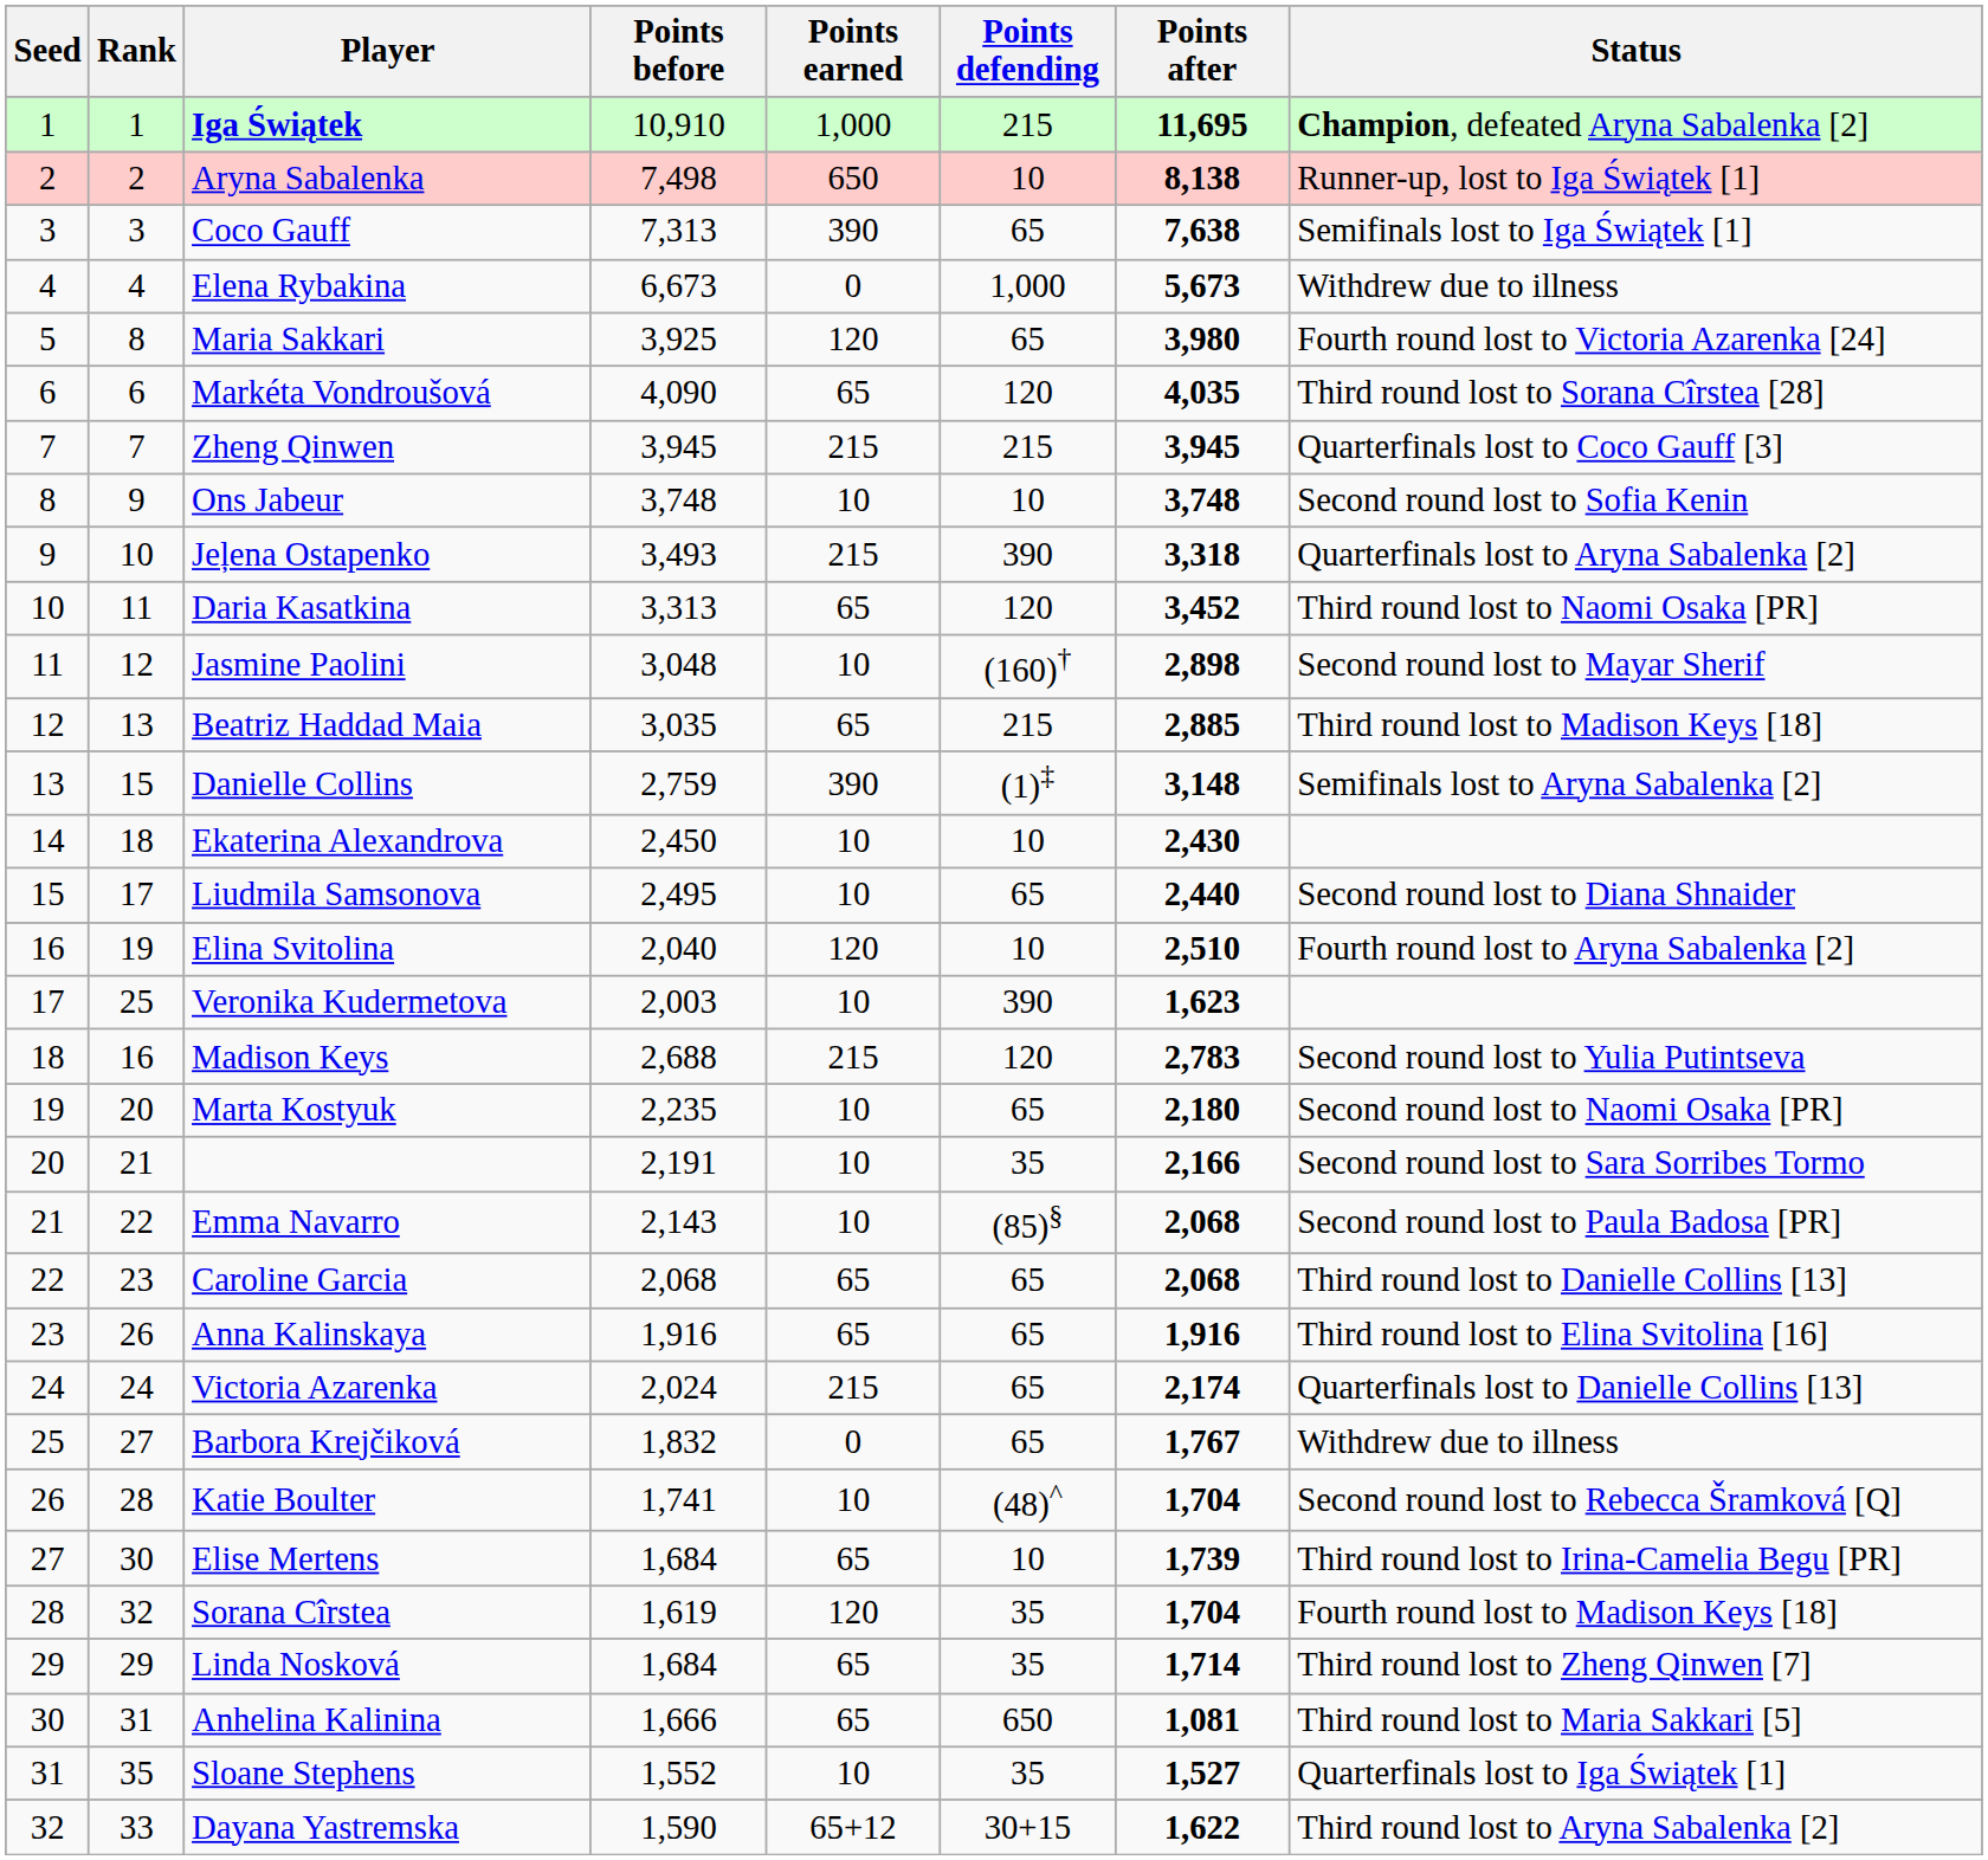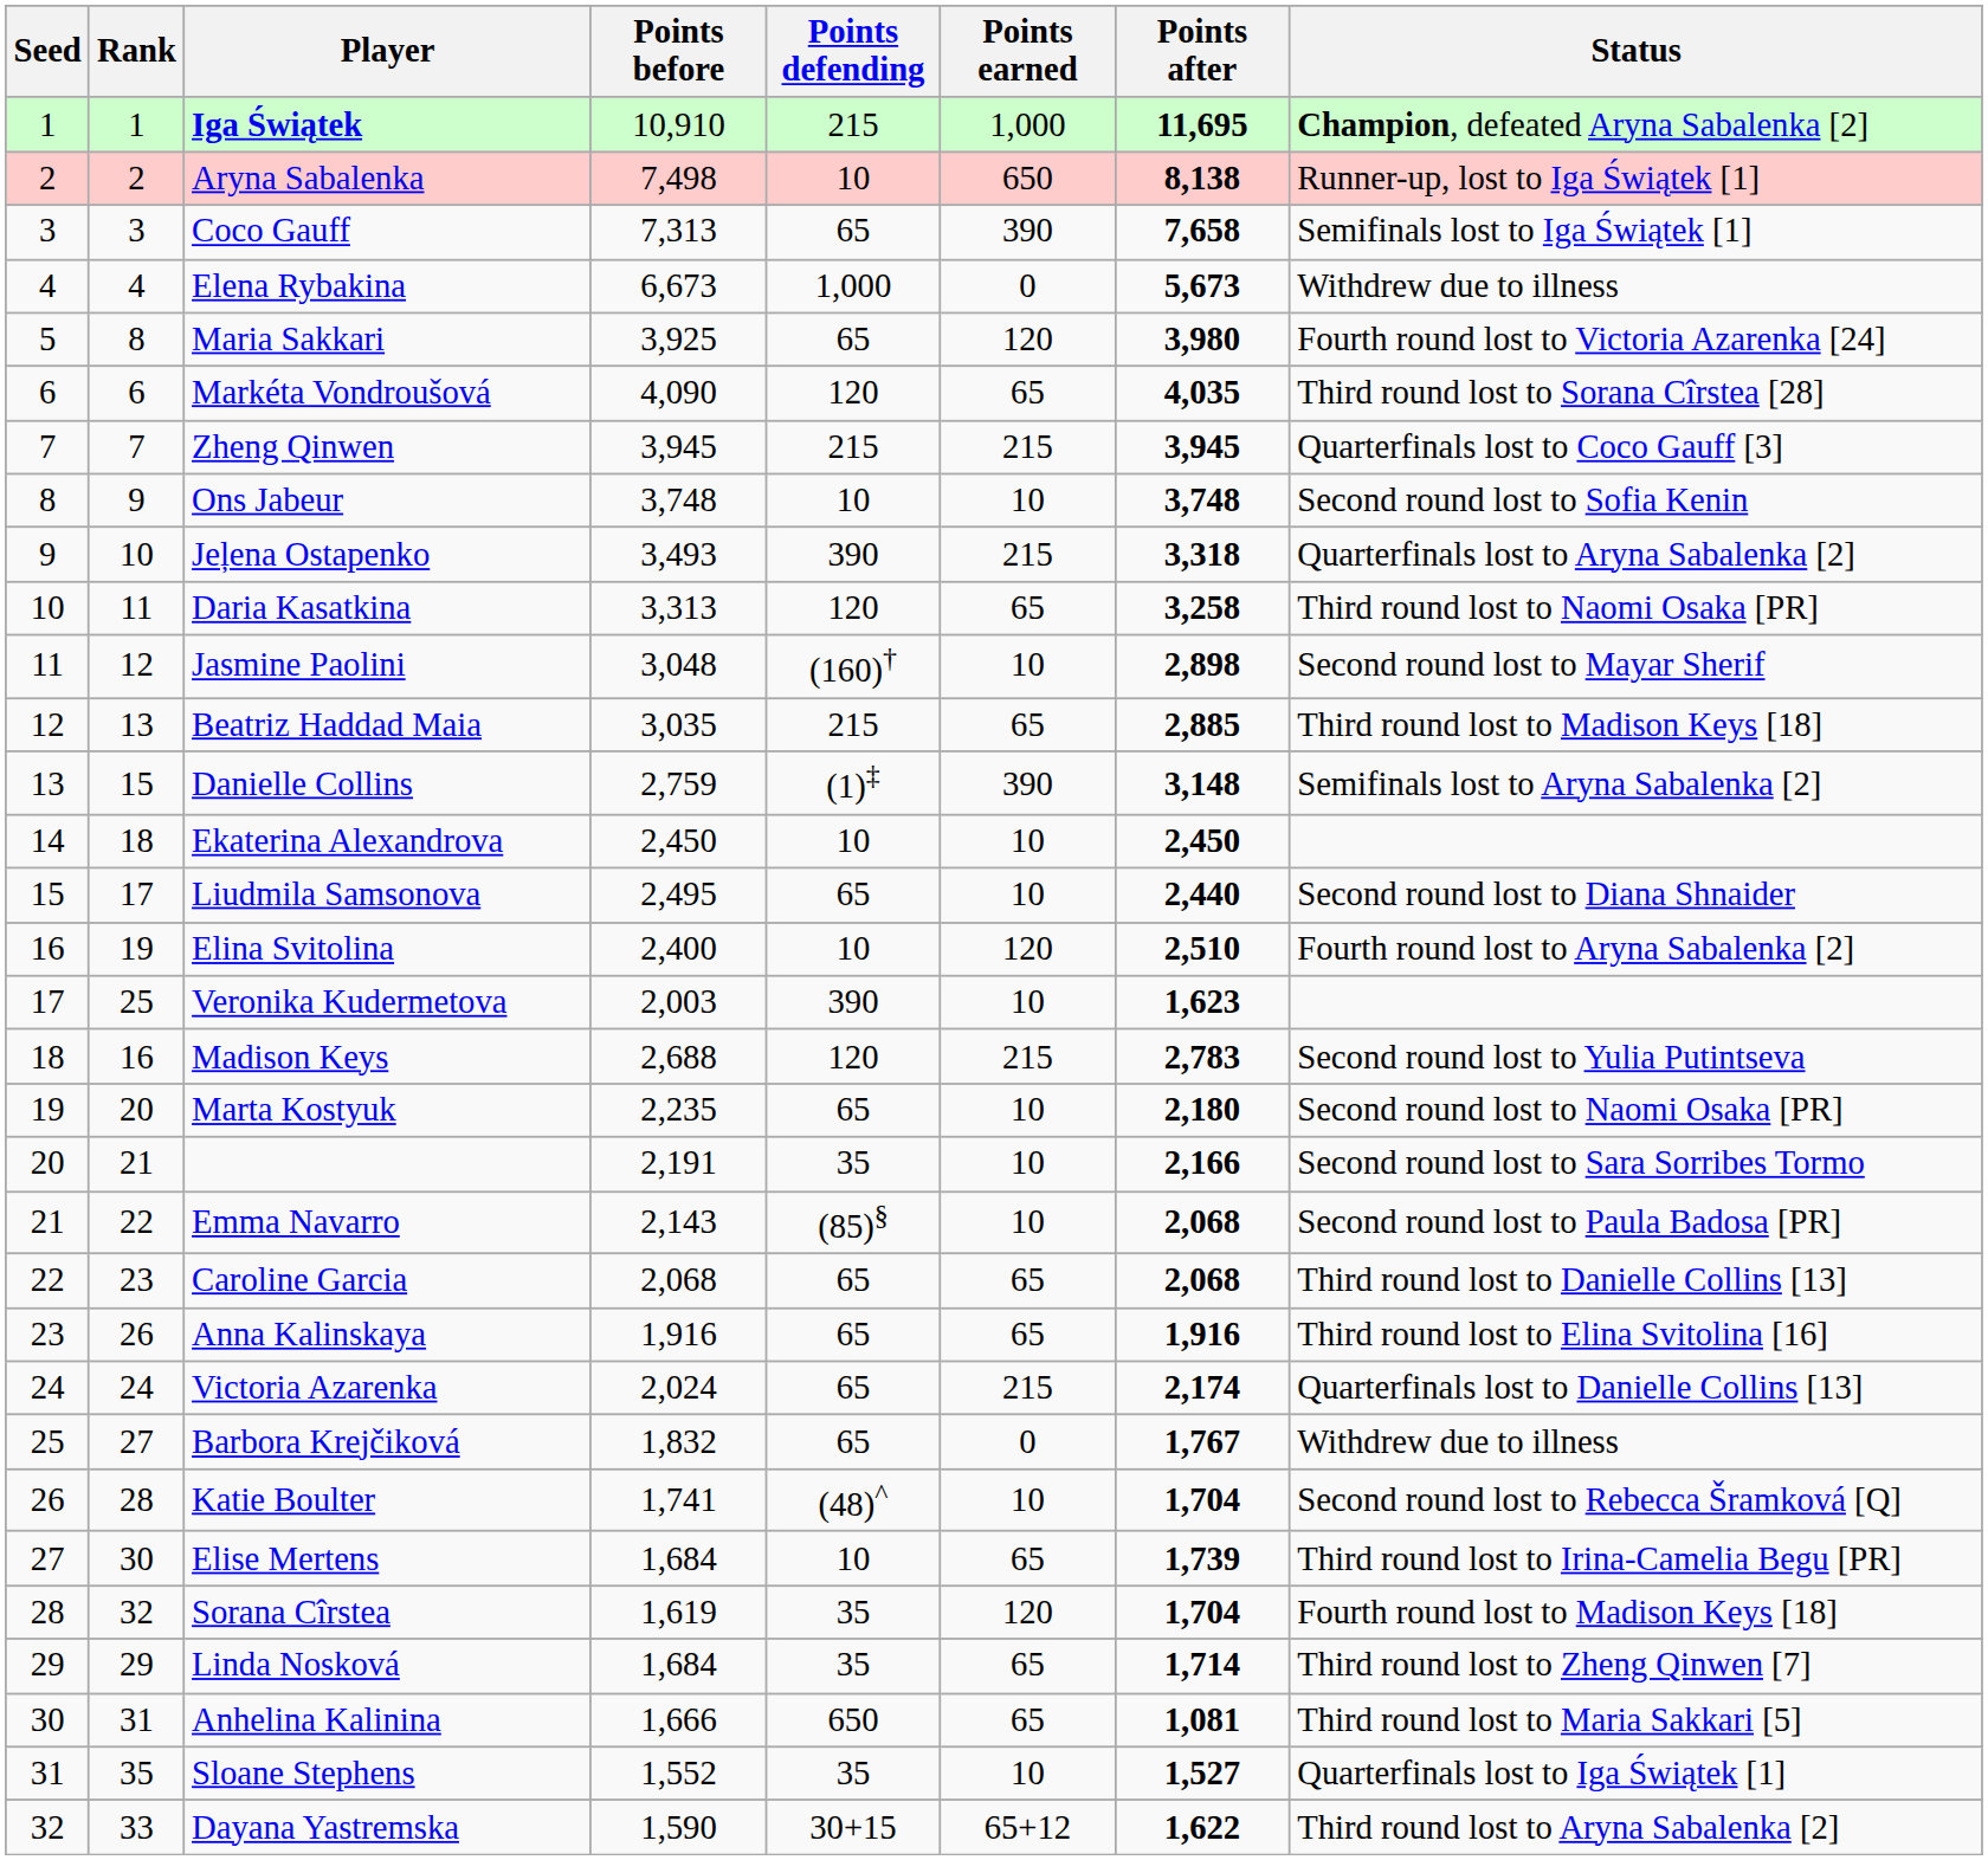columns swapped: Points defending <-> Points earned
Coco Gauff | Points after: 7,638 -> 7,658
Daria Kasatkina | Points after: 3,452 -> 3,258
Ekaterina Alexandrova | Points after: 2,430 -> 2,450
Elina Svitolina | Points before: 2,040 -> 2,400
